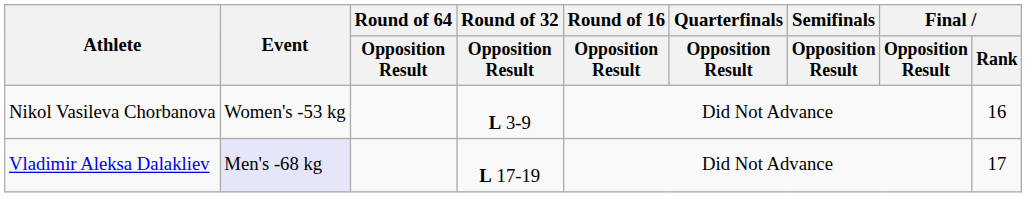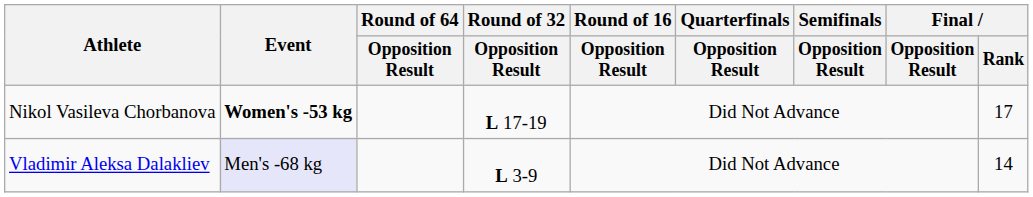Nikol Vasileva Chorbanova | Event: normal -> bold
Nikol Vasileva Chorbanova | Round of 32 / Opposition Result: L 3-9 -> L 17-19
Nikol Vasileva Chorbanova | Final / Rank: 16 -> 17
Vladimir Aleksa Dalakliev | Round of 32 / Opposition Result: L 17-19 -> L 3-9
Vladimir Aleksa Dalakliev | Final / Rank: 17 -> 14
